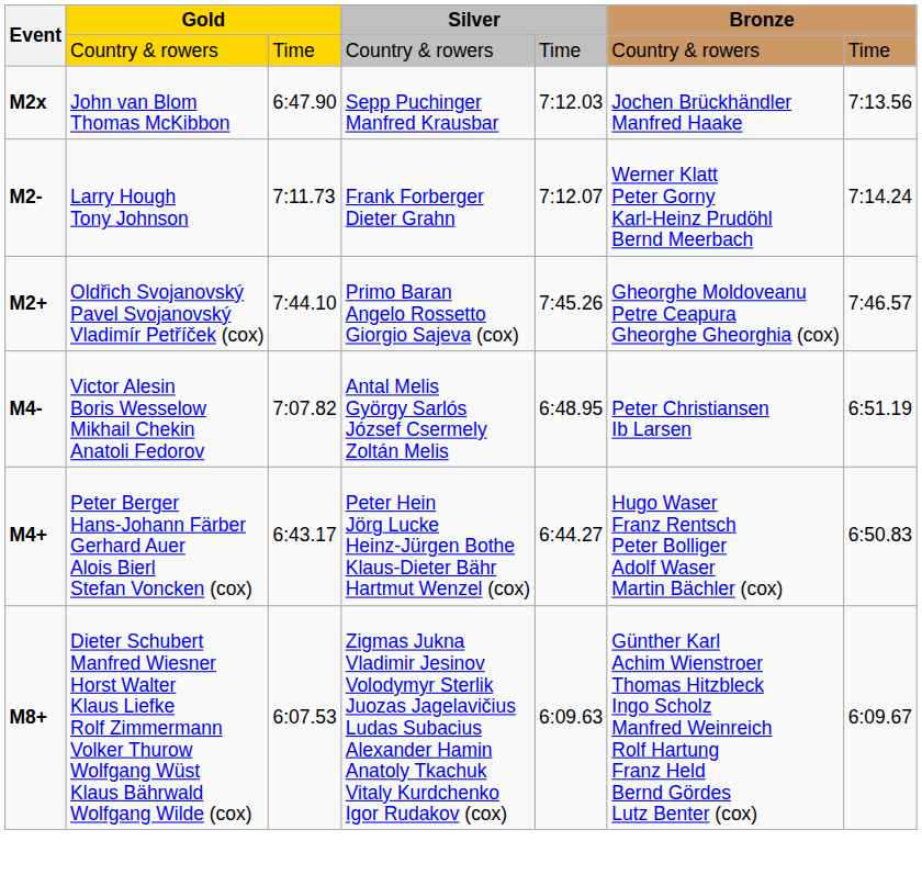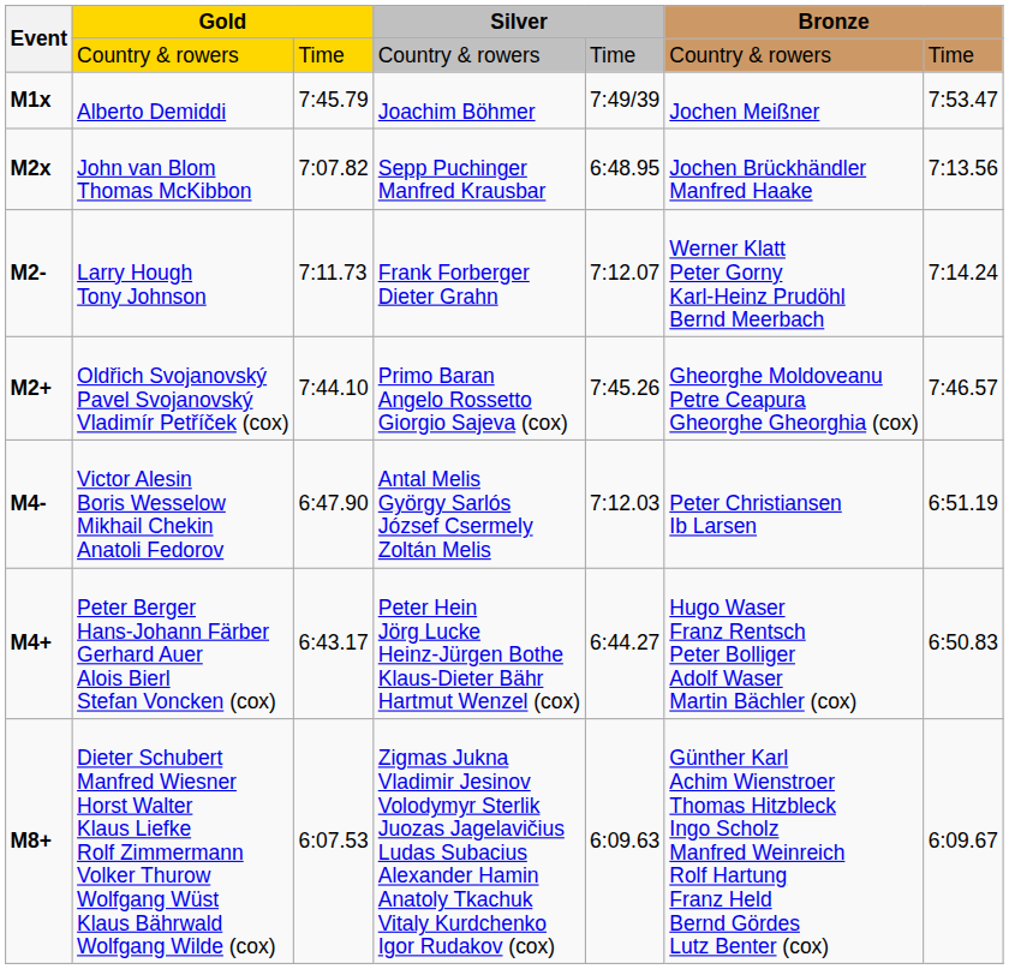+ row: M1x | Alberto Demiddi | 7:45.79 | Joachim Böhmer | 7:49/39 | Jochen Meißner | 7:53.47
John van Blom Thomas McKibbon | column 3: 6:47.90 -> 7:07.82
John van Blom Thomas McKibbon | column 5: 7:12.03 -> 6:48.95
Victor Alesin Boris Wesselow Mikhail Chekin Anatoli Fedorov | column 3: 7:07.82 -> 6:47.90
Victor Alesin Boris Wesselow Mikhail Chekin Anatoli Fedorov | column 5: 6:48.95 -> 7:12.03
